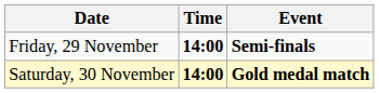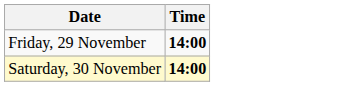- column: Event | Semi-finals | Gold medal match
